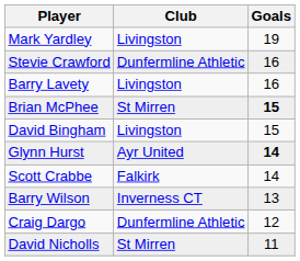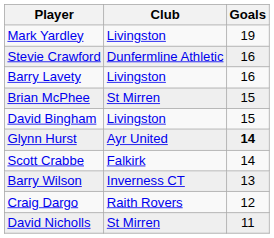Brian McPhee | Goals: bold -> normal
Craig Dargo | Club: Dunfermline Athletic -> Raith Rovers
